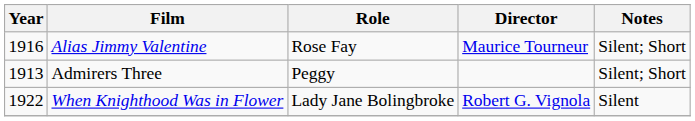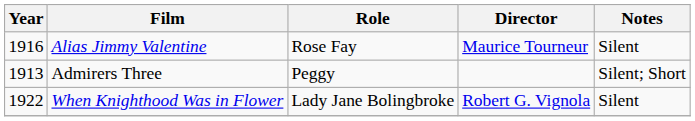Alias Jimmy Valentine | Notes: Silent; Short -> Silent
